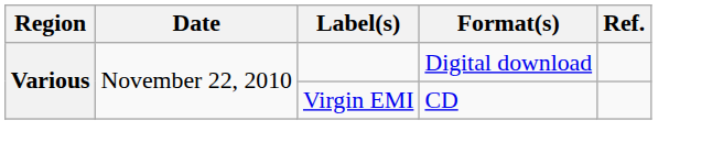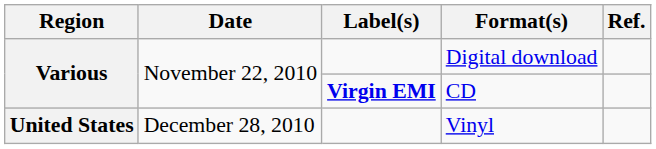CD | Label(s): normal -> bold
+ row: United States | December 28, 2010 | Vinyl
